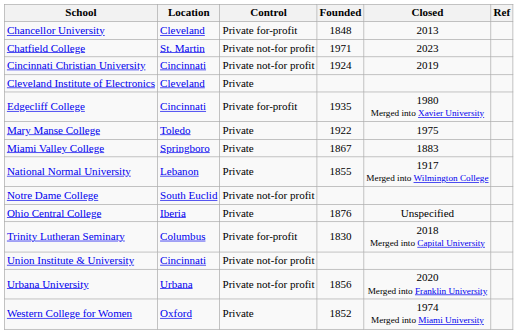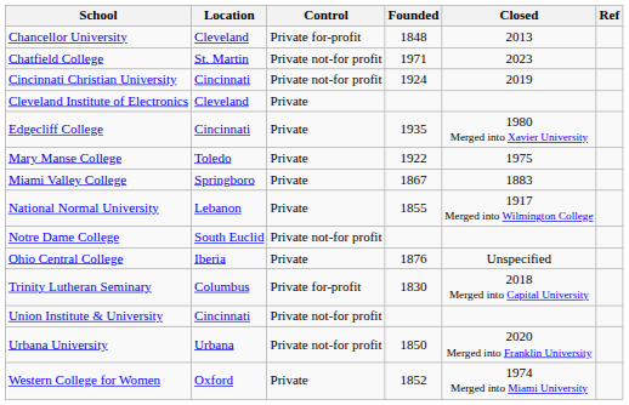Edgecliff College | Control: Private for-profit -> Private
Urbana University | Founded: 1856 -> 1850
